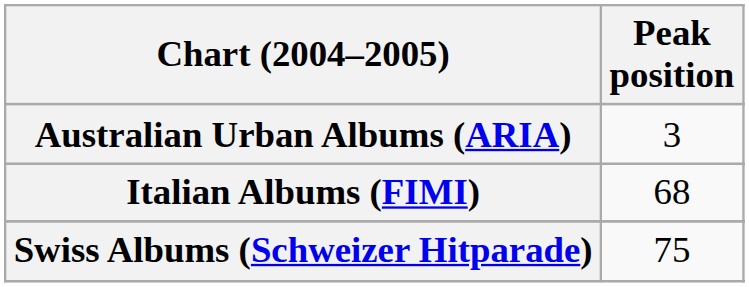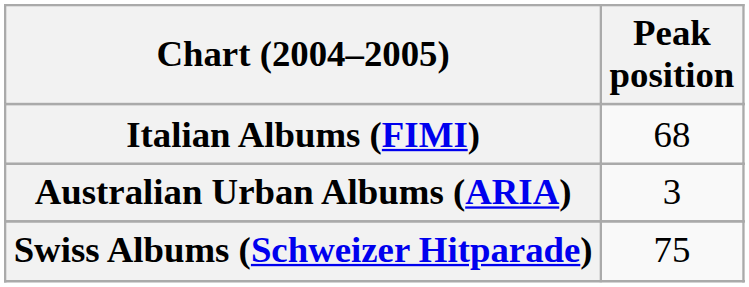rows swapped: Australian Urban Albums (ARIA) <-> Italian Albums (FIMI)
